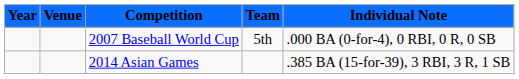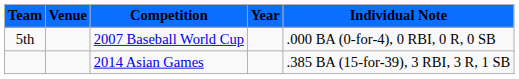columns swapped: Year <-> Team
